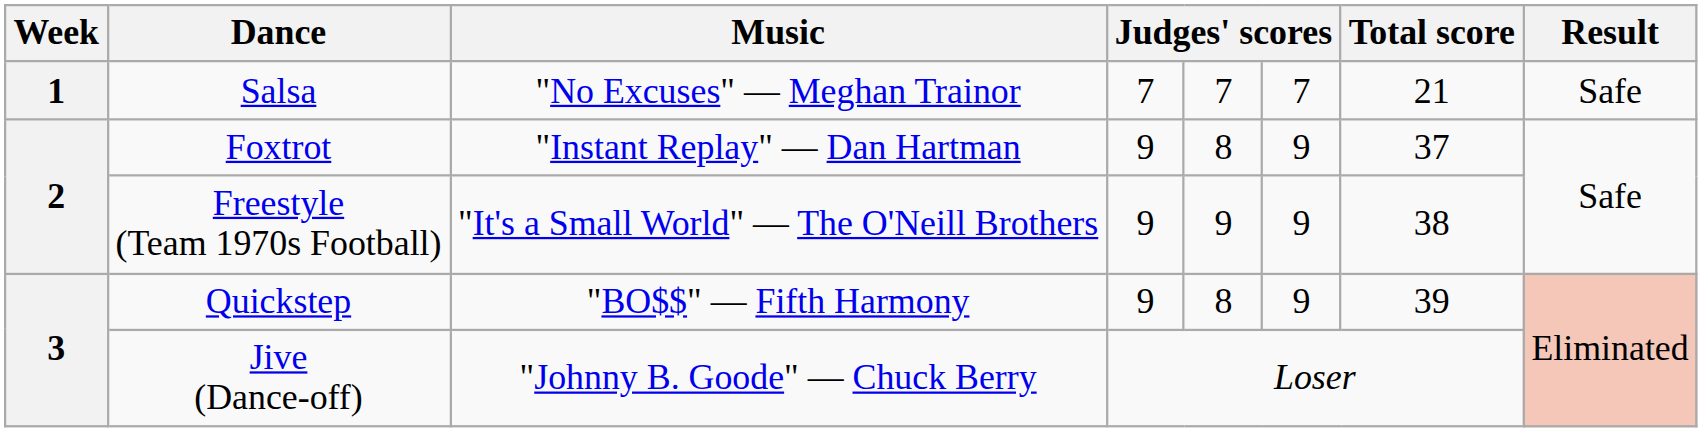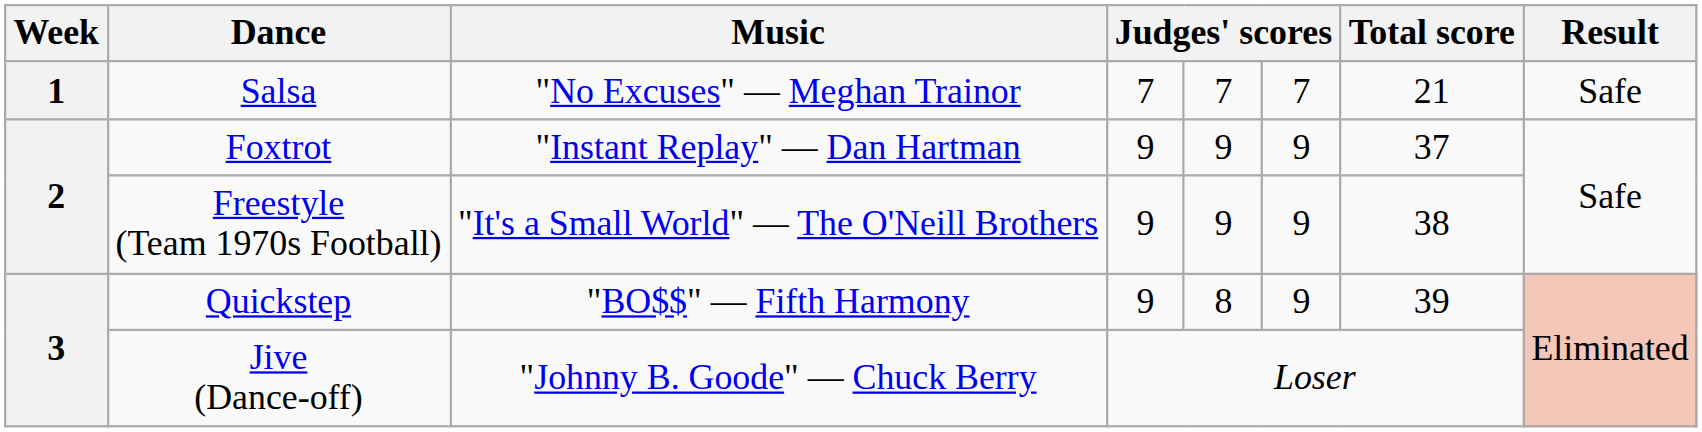Foxtrot | column 5: 8 -> 9
